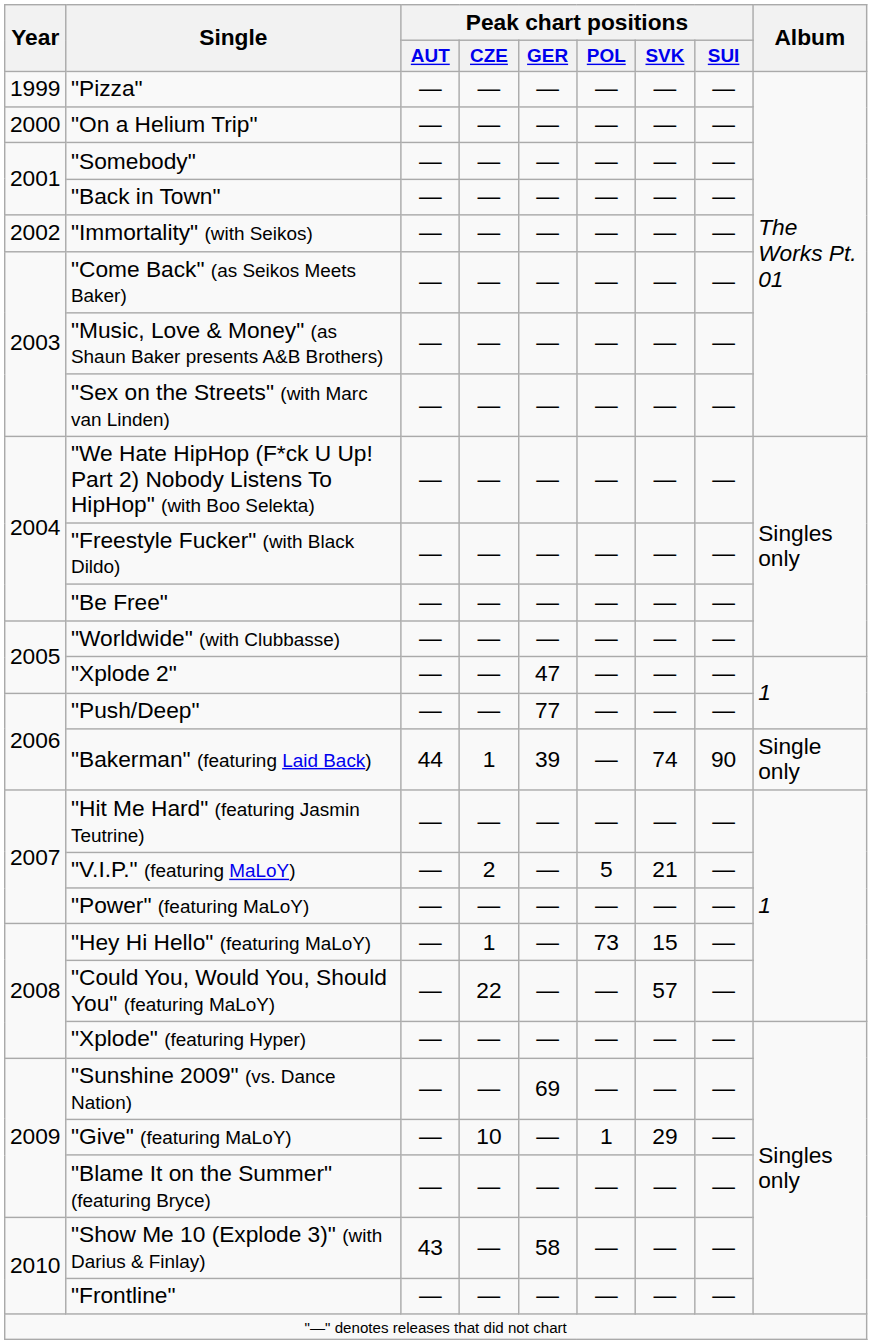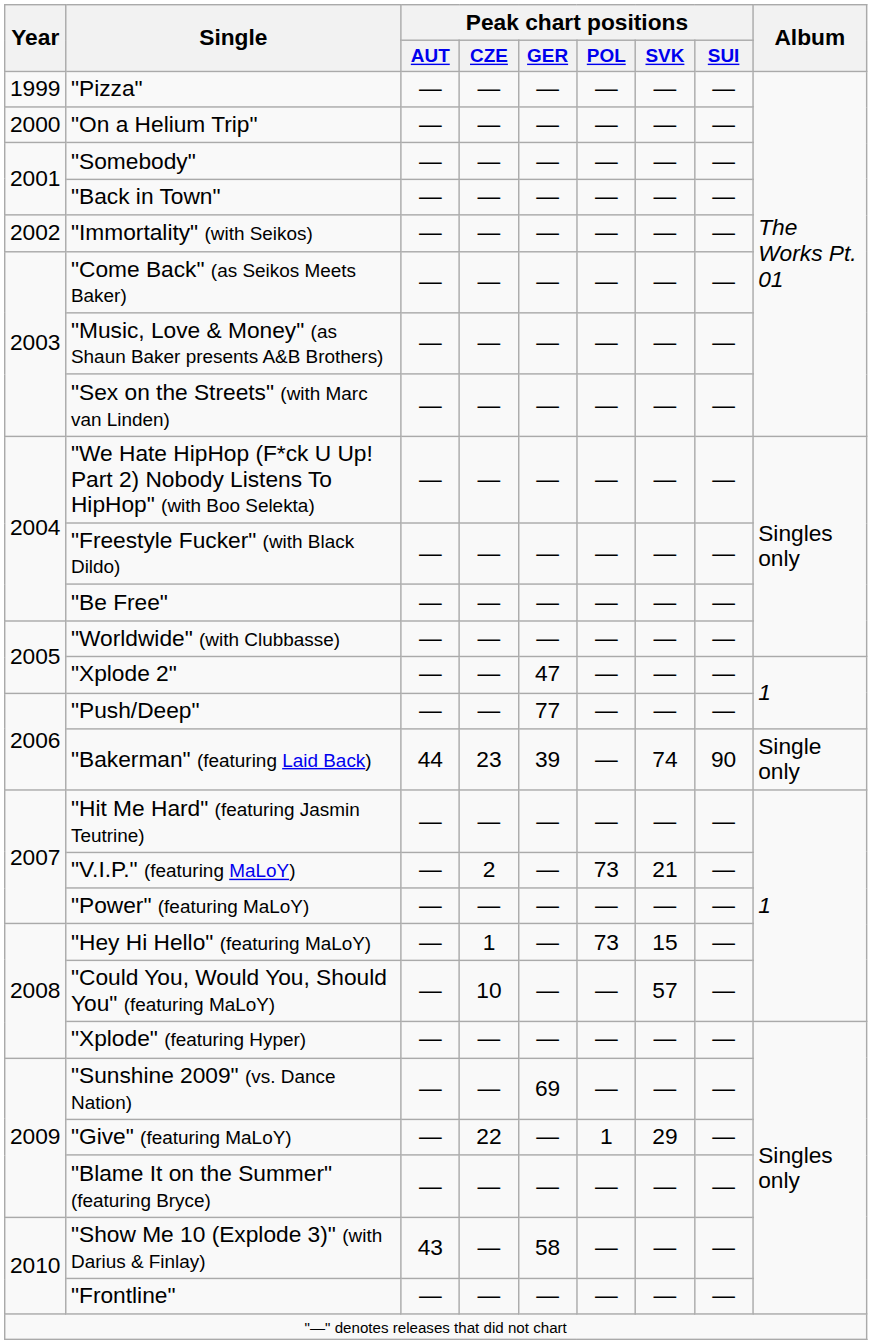"Bakerman" (featuring Laid Back) | Peak chart positions / CZE: 1 -> 23
"V.I.P." (featuring MaLoY) | Peak chart positions / POL: 5 -> 73
"Could You, Would You, Should You" (featuring MaLoY) | Peak chart positions / CZE: 22 -> 10
"Give" (featuring MaLoY) | Peak chart positions / CZE: 10 -> 22
